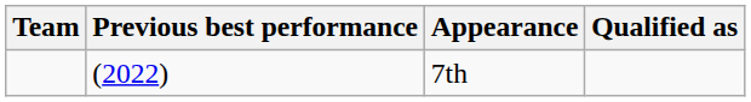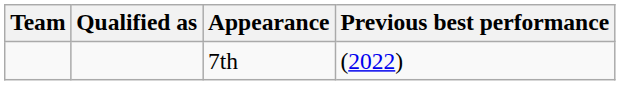columns swapped: Qualified as <-> Previous best performance
